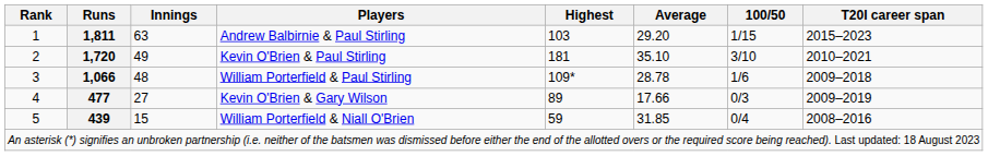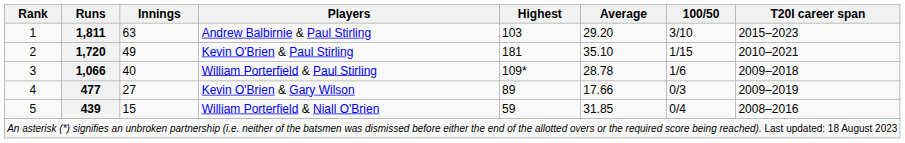Andrew Balbirnie & Paul Stirling | 100/50: 1/15 -> 3/10
Kevin O'Brien & Paul Stirling | 100/50: 3/10 -> 1/15
William Porterfield & Paul Stirling | Innings: 48 -> 40
